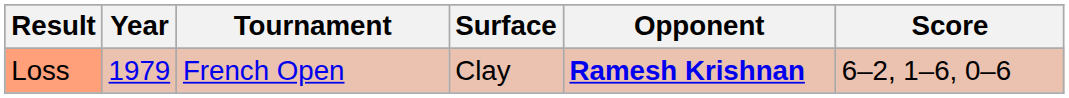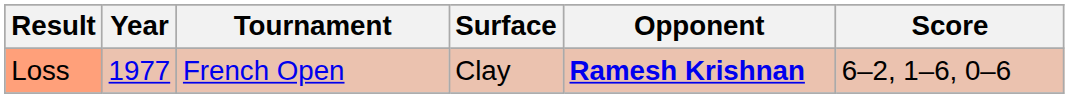Loss | Year: 1979 -> 1977
